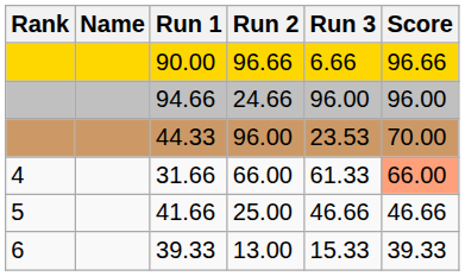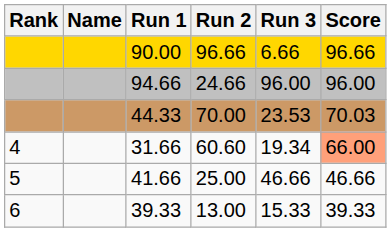44.33 | Run 2: 96.00 -> 70.00
44.33 | Score: 70.00 -> 70.03
31.66 | Run 2: 66.00 -> 60.60
31.66 | Run 3: 61.33 -> 19.34
